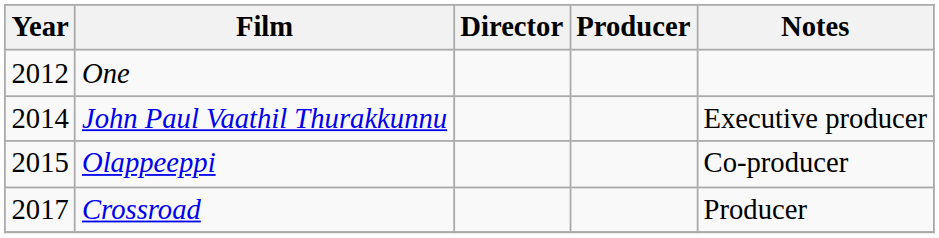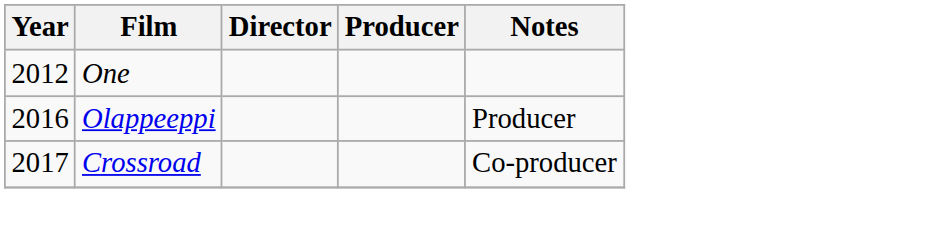- row: 2014 | John Paul Vaathil Thurakkunnu | Executive producer
Olappeeppi | Year: 2015 -> 2016
Olappeeppi | Notes: Co-producer -> Producer
Crossroad | Notes: Producer -> Co-producer
